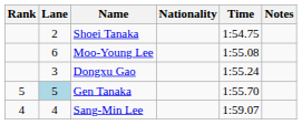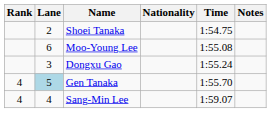Gen Tanaka | Rank: 5 -> 4
